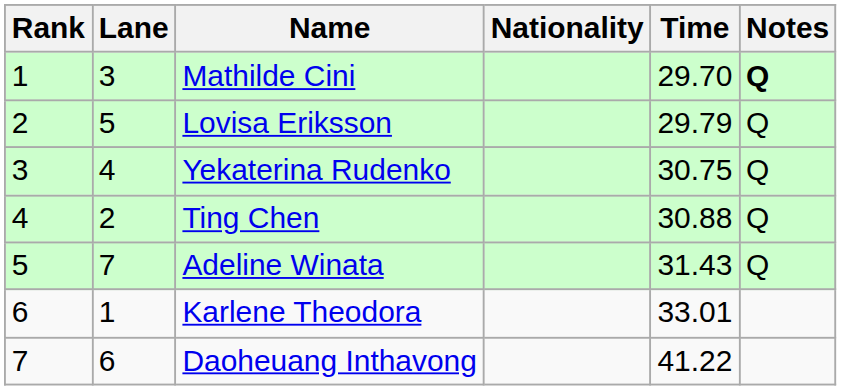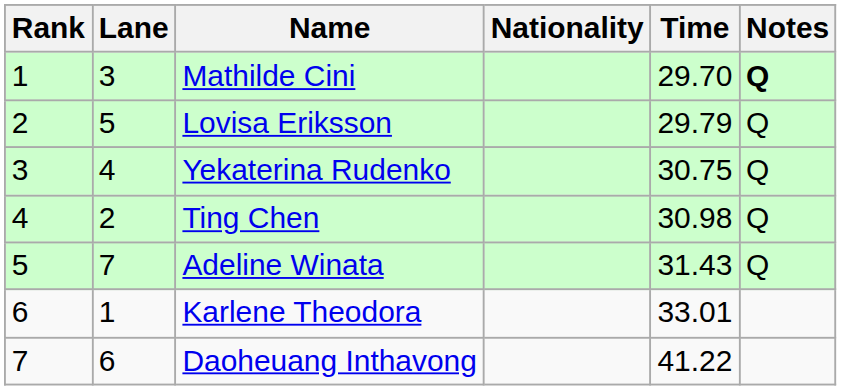Ting Chen | Time: 30.88 -> 30.98
